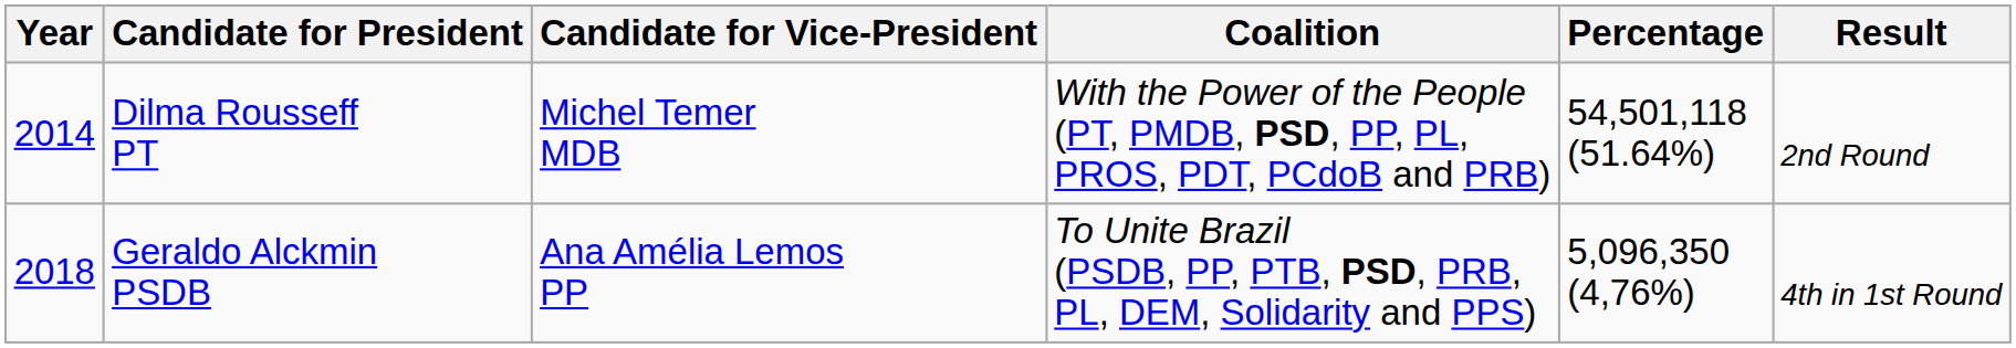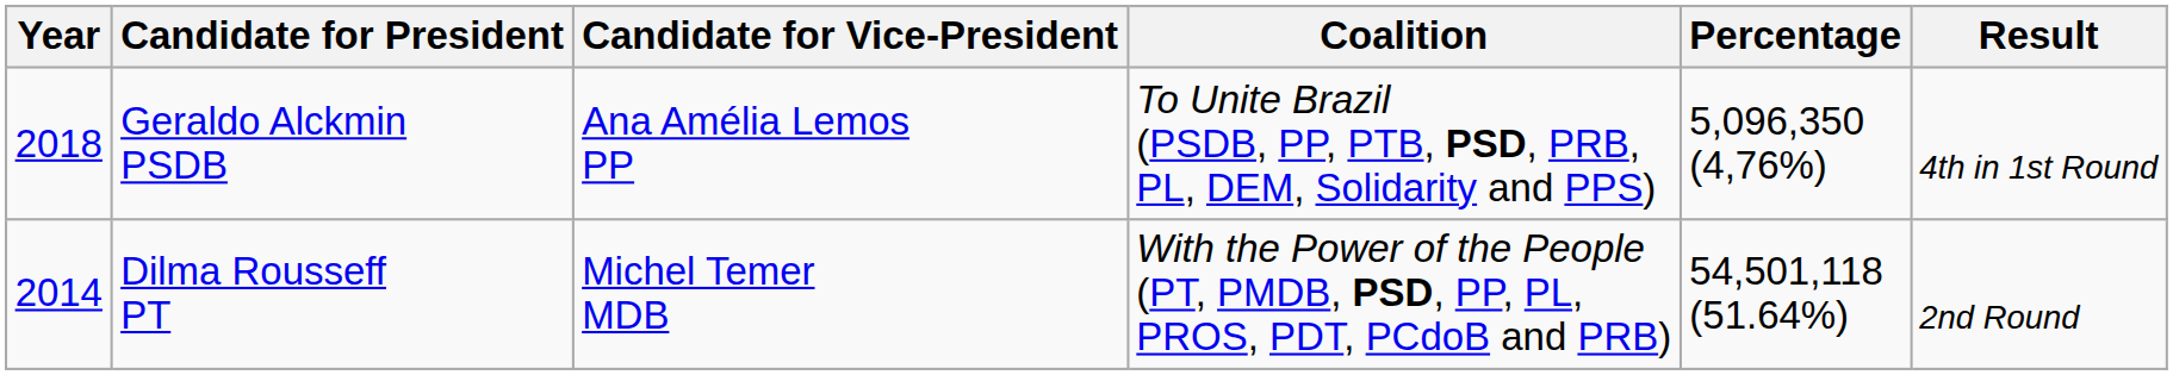rows swapped: Dilma Rousseff PT <-> Geraldo Alckmin PSDB
